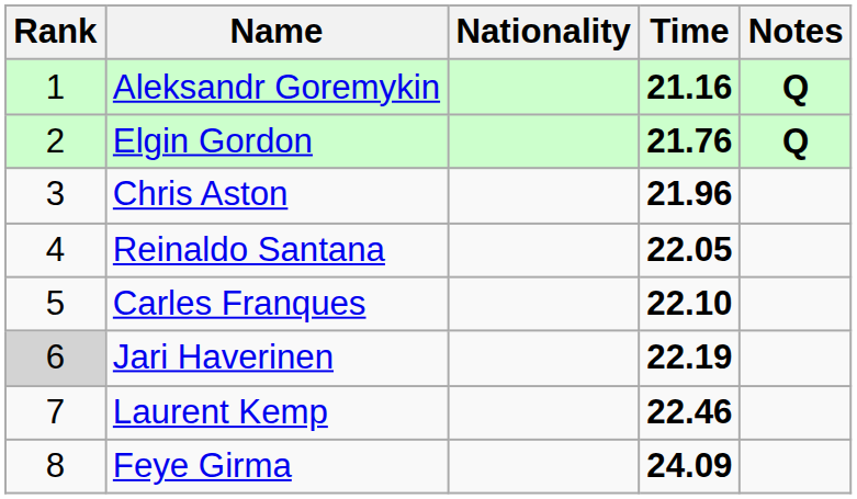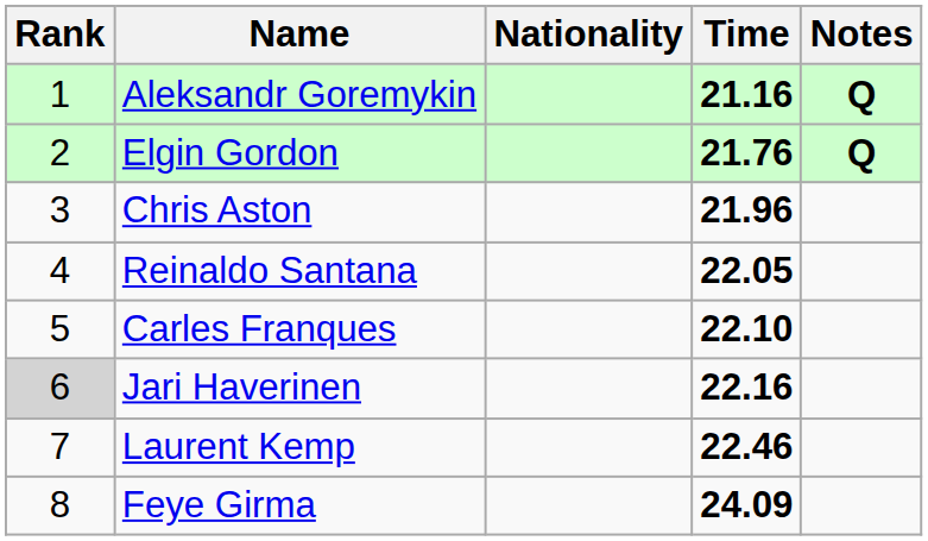Jari Haverinen | Time: 22.19 -> 22.16
